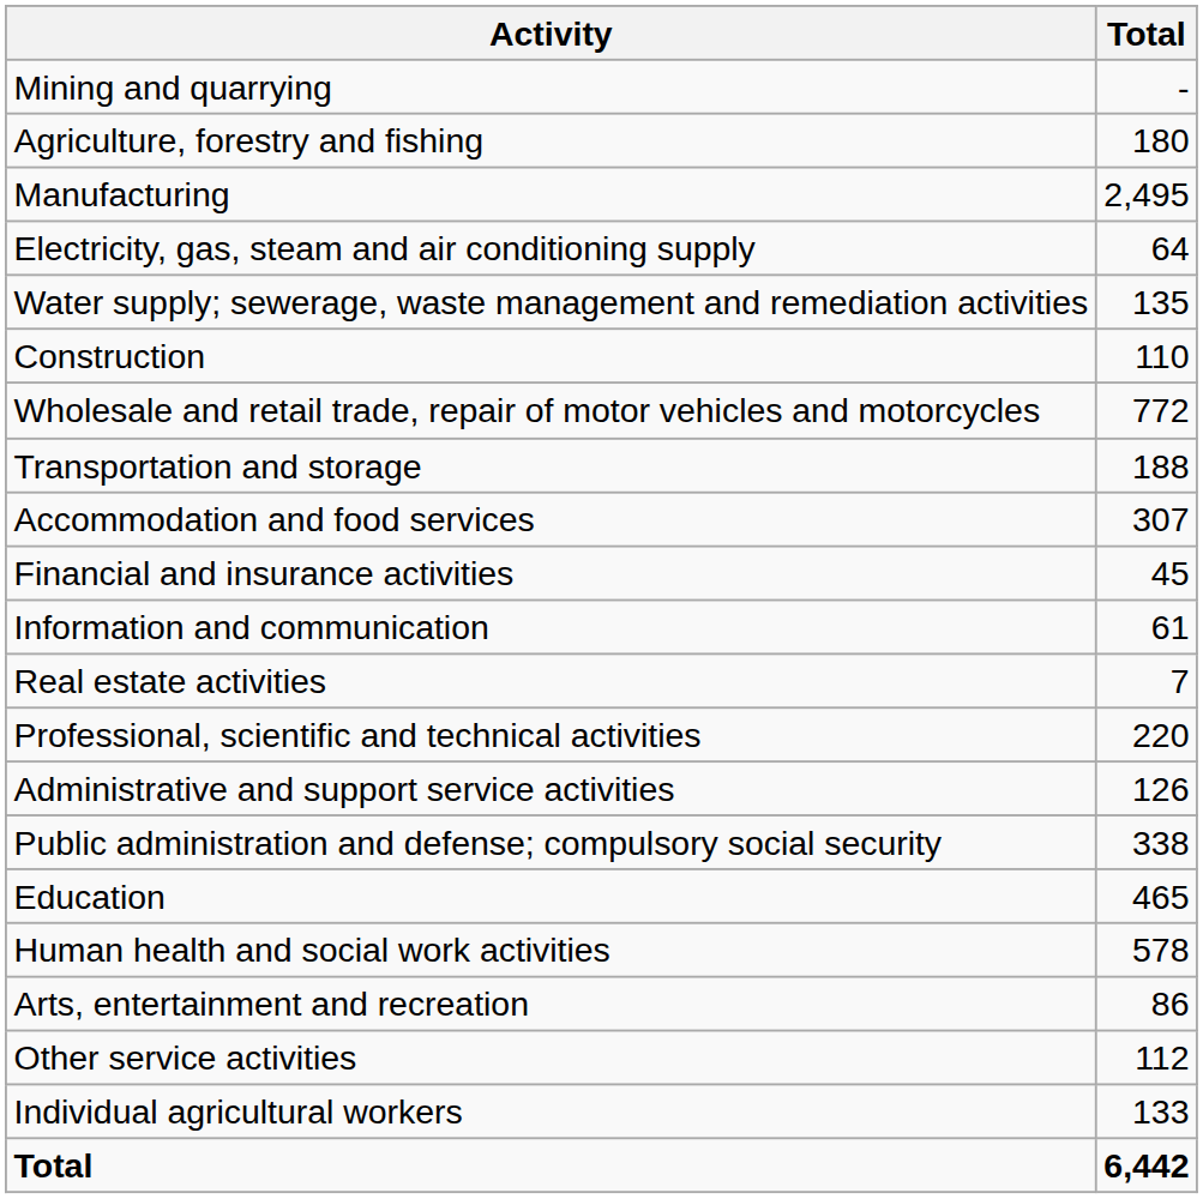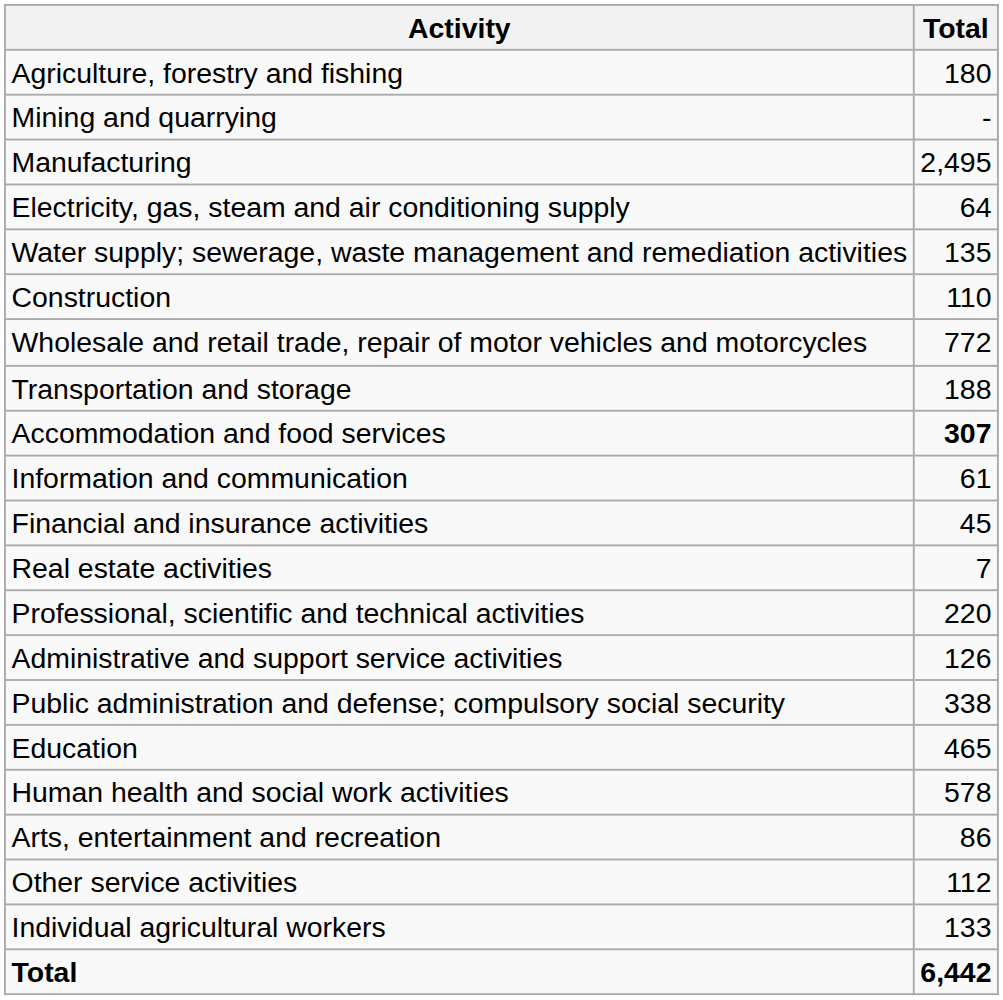rows swapped: Agriculture, forestry and fishing <-> Mining and quarrying
Accommodation and food services | Total: normal -> bold
rows swapped: Information and communication <-> Financial and insurance activities
